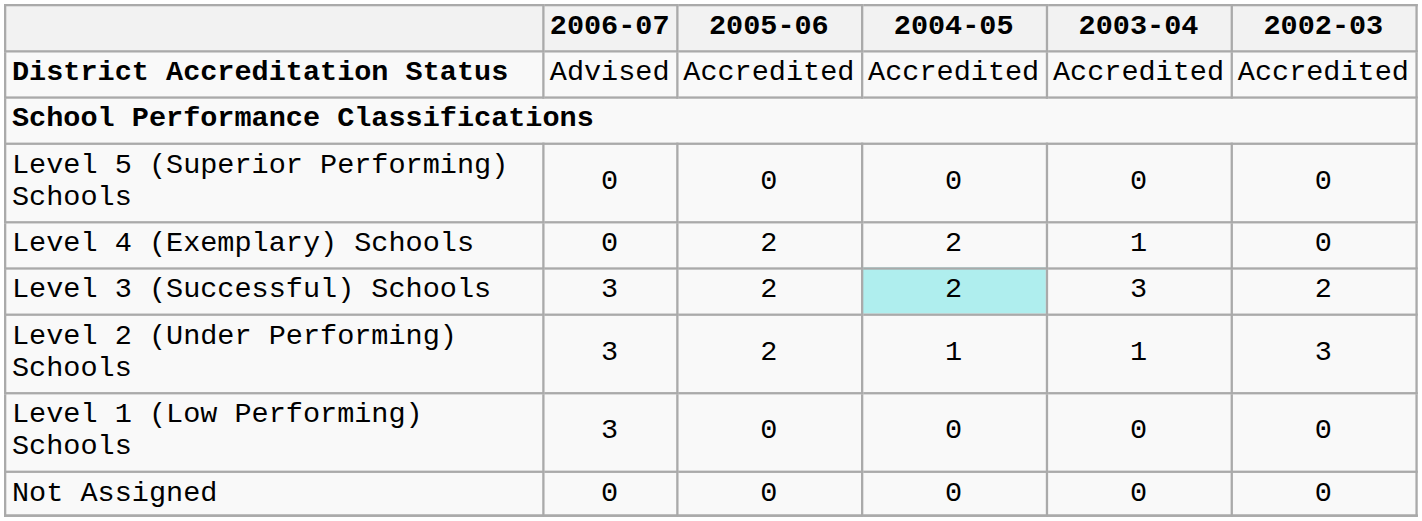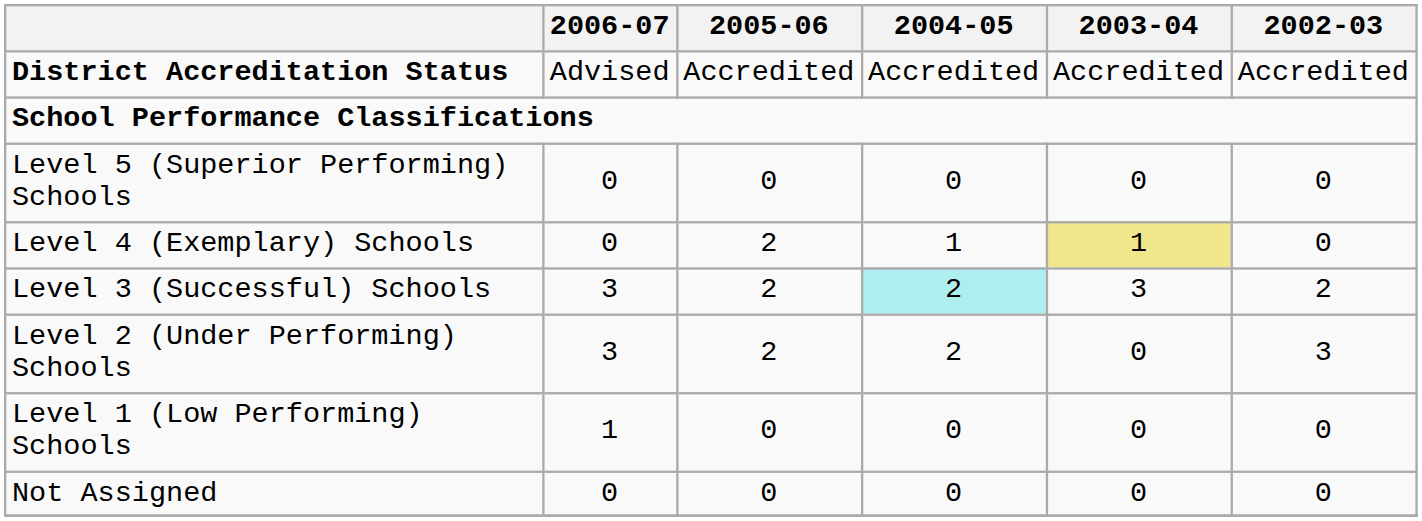Level 4 (Exemplary) Schools | 2004-05: 2 -> 1
Level 4 (Exemplary) Schools | 2003-04: no background -> khaki background
Level 2 (Under Performing) Schools | 2004-05: 1 -> 2
Level 2 (Under Performing) Schools | 2003-04: 1 -> 0
Level 1 (Low Performing) Schools | 2006-07: 3 -> 1
